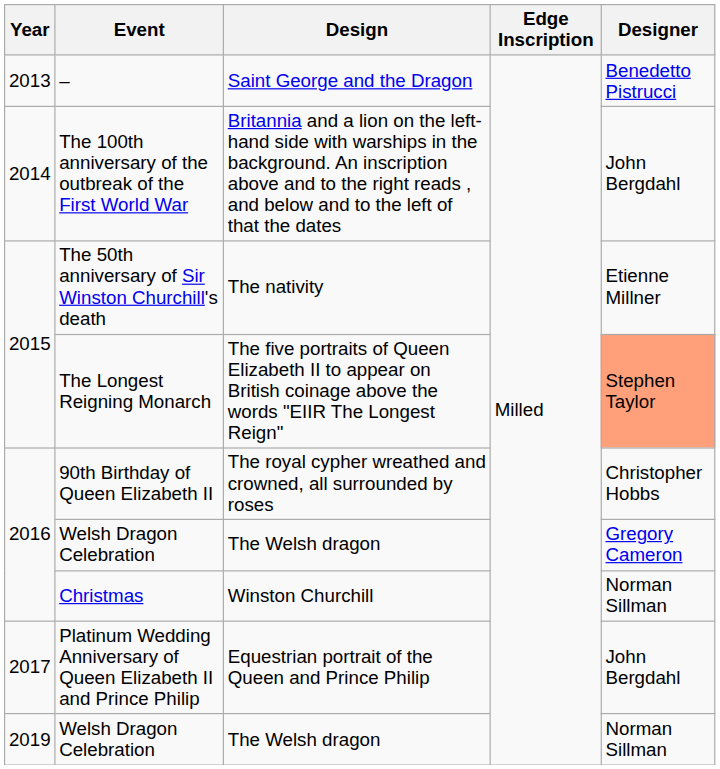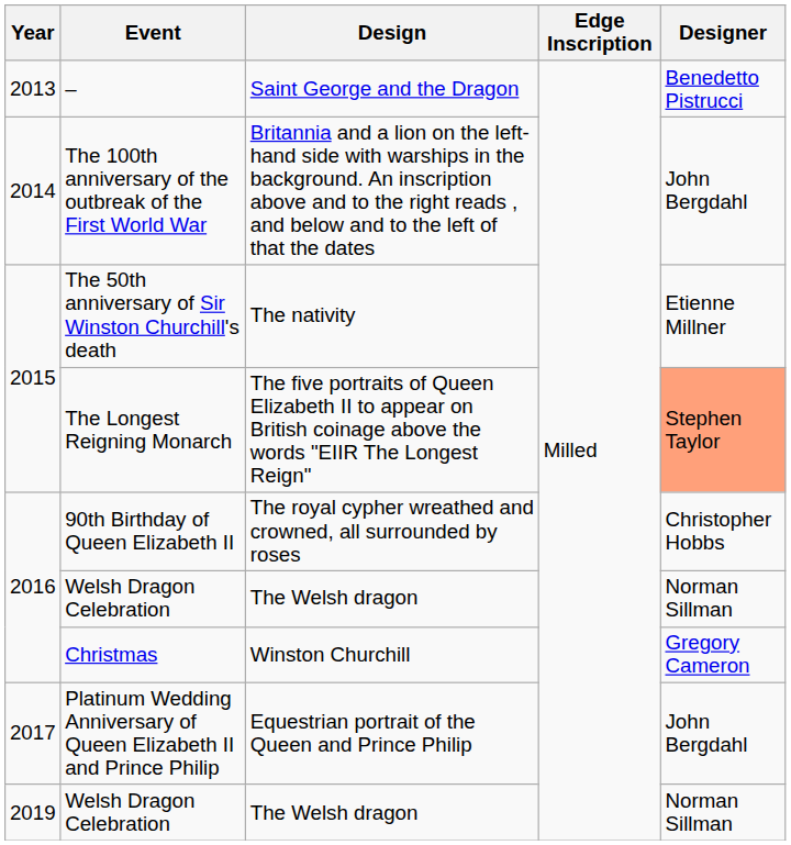2016 / Welsh Dragon Celebration | Designer: Gregory Cameron -> Norman Sillman
Christmas | Designer: Norman Sillman -> Gregory Cameron
